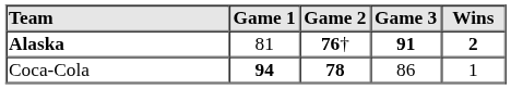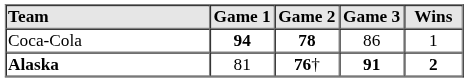rows swapped: Alaska <-> Coca-Cola
